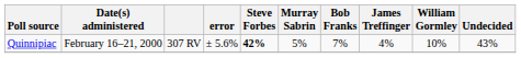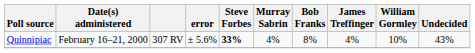Quinnipiac | Steve Forbes: 42% -> 33%
Quinnipiac | Murray Sabrin: 5% -> 4%
Quinnipiac | Bob Franks: 7% -> 8%
